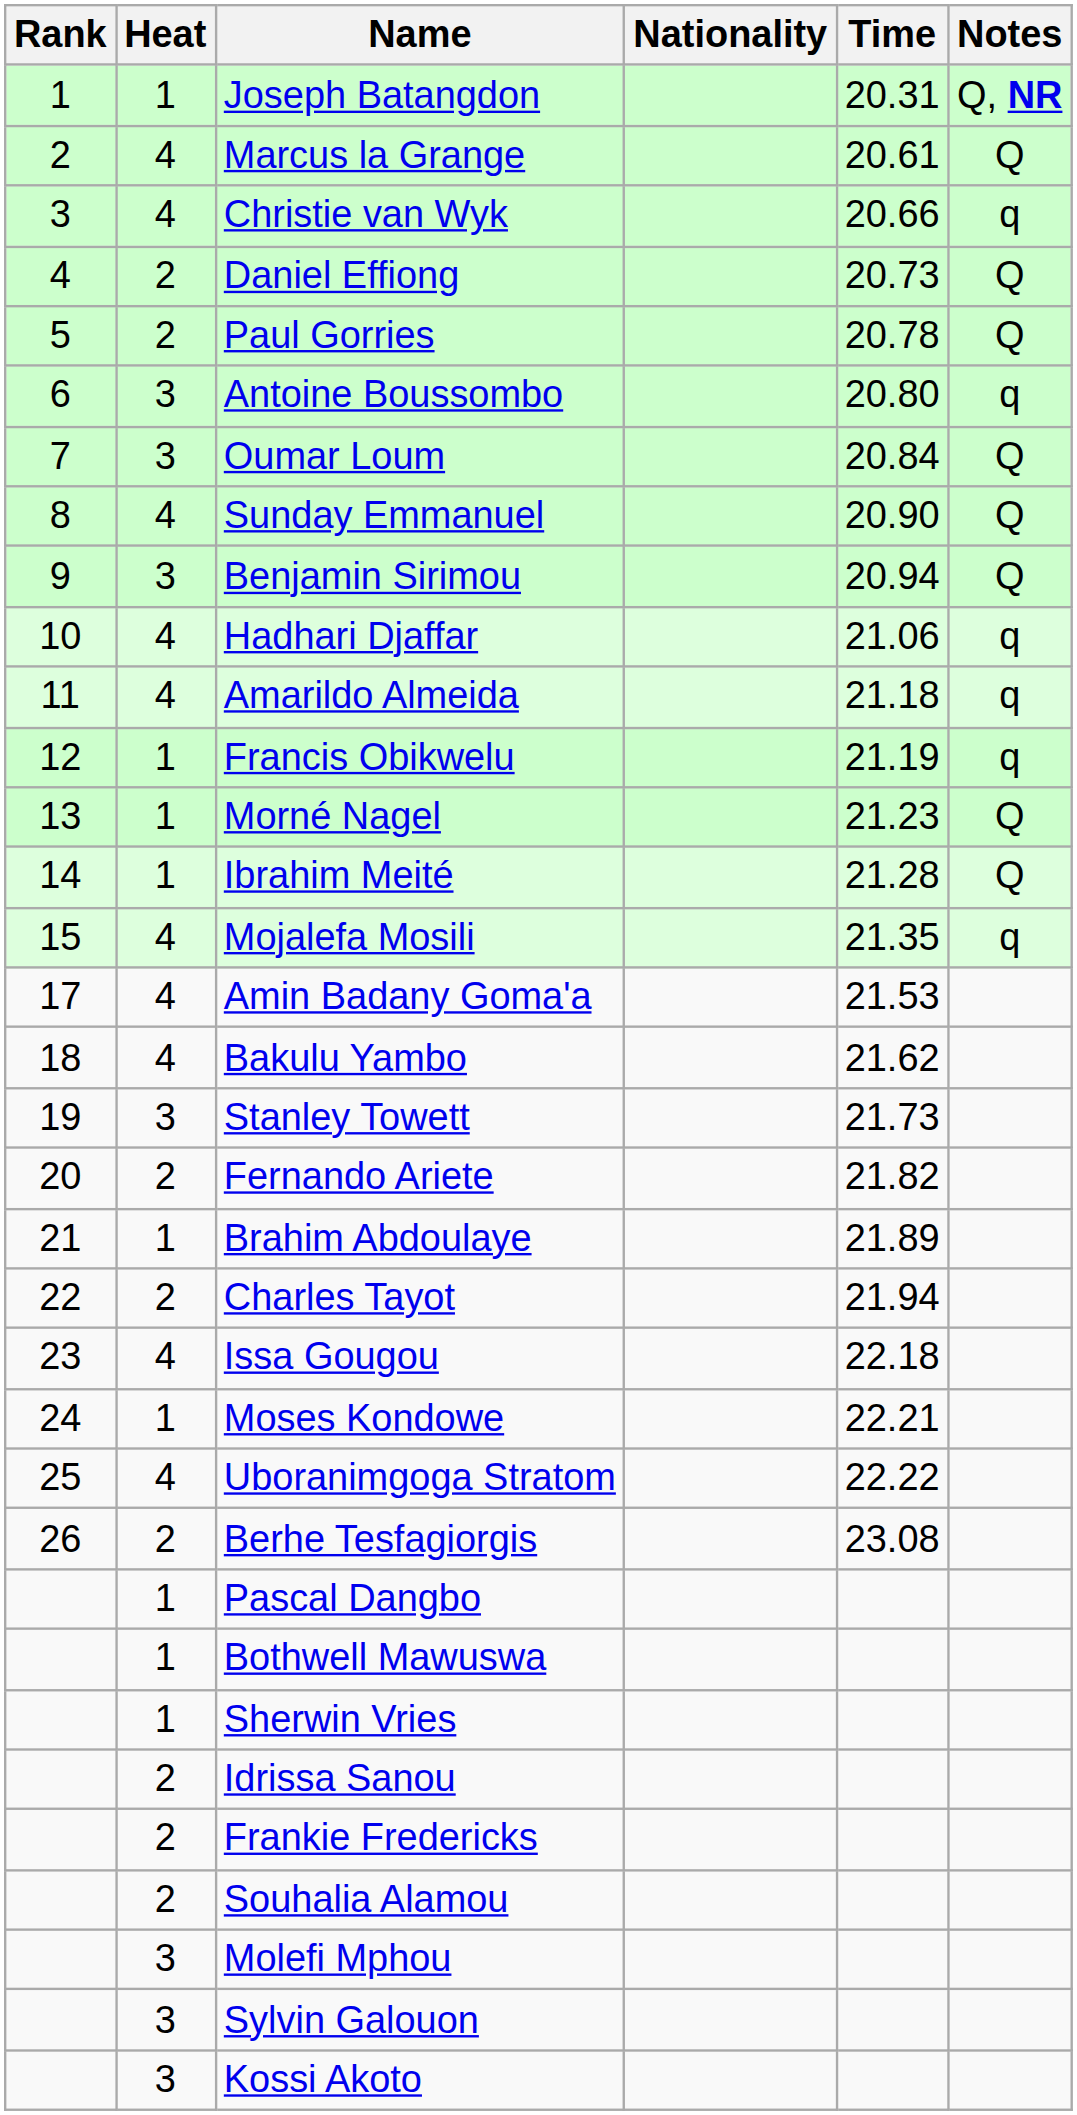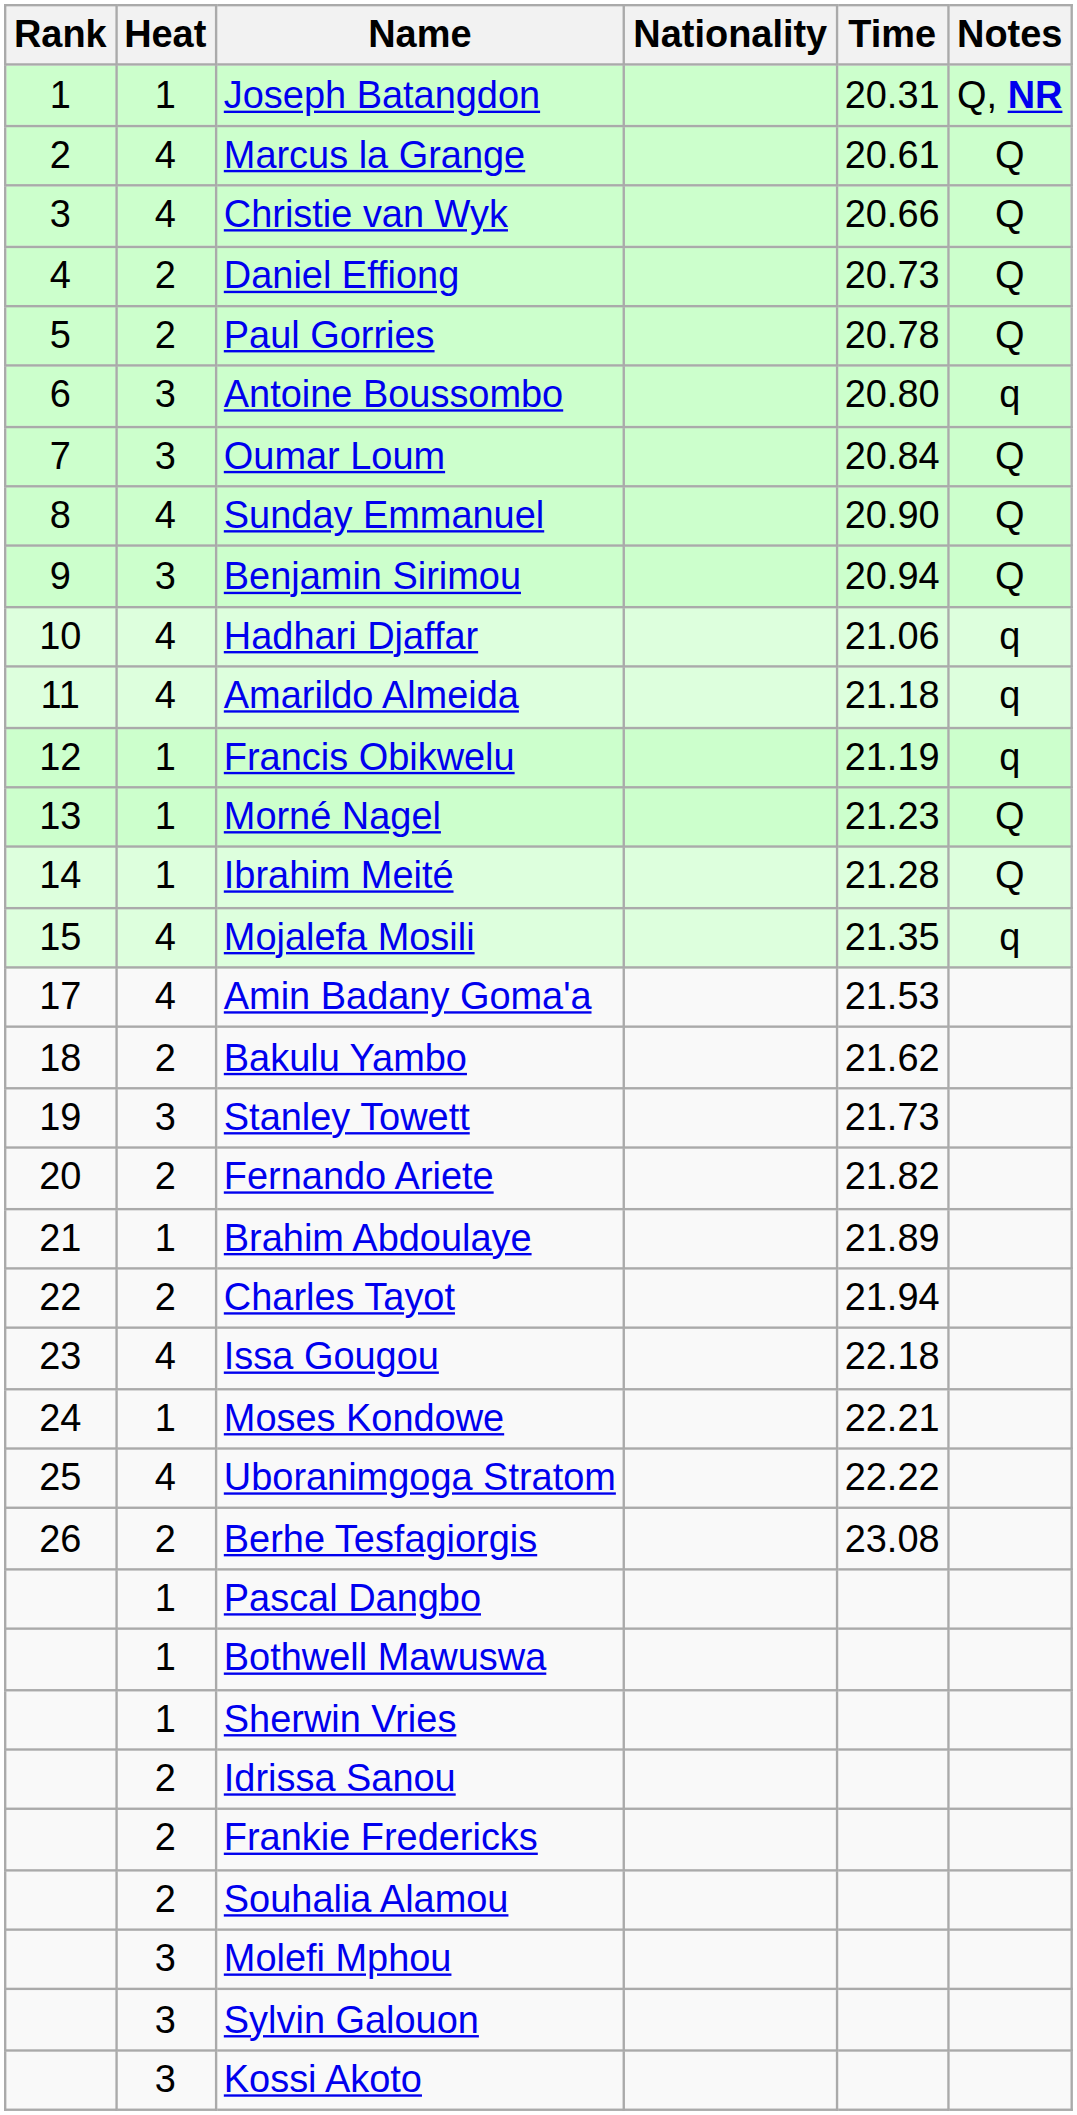Christie van Wyk | Notes: q -> Q
Bakulu Yambo | Heat: 4 -> 2
